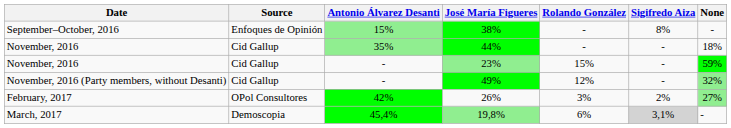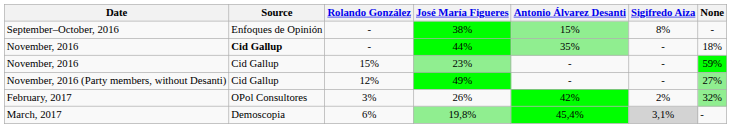columns swapped: Antonio Álvarez Desanti <-> Rolando González
44% | Source: normal -> bold
49% | None: 32% -> 27%
26% | None: 27% -> 32%
